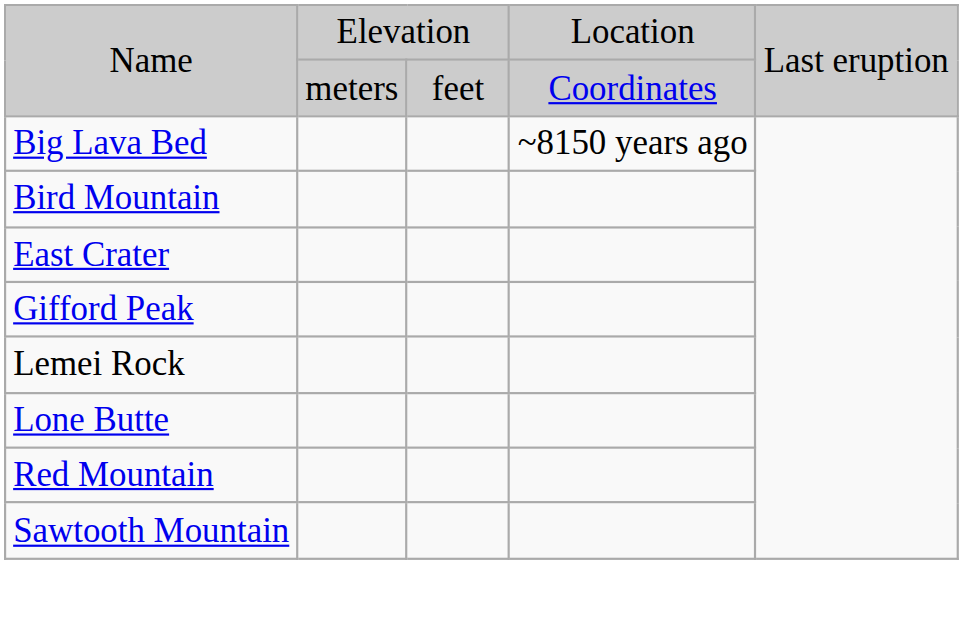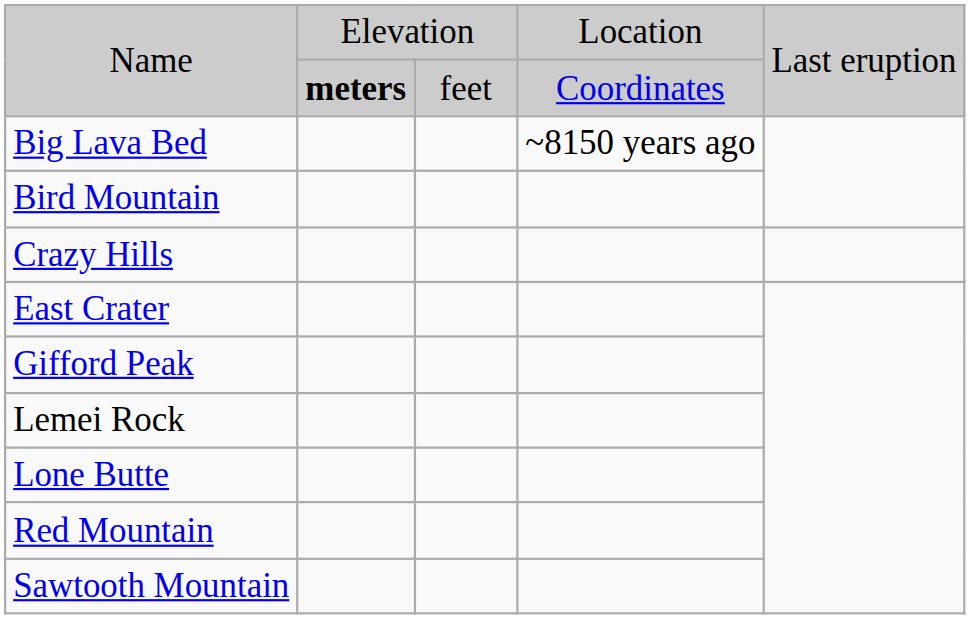Name / Coordinates | column 2: normal -> bold
+ row: Crazy Hills
